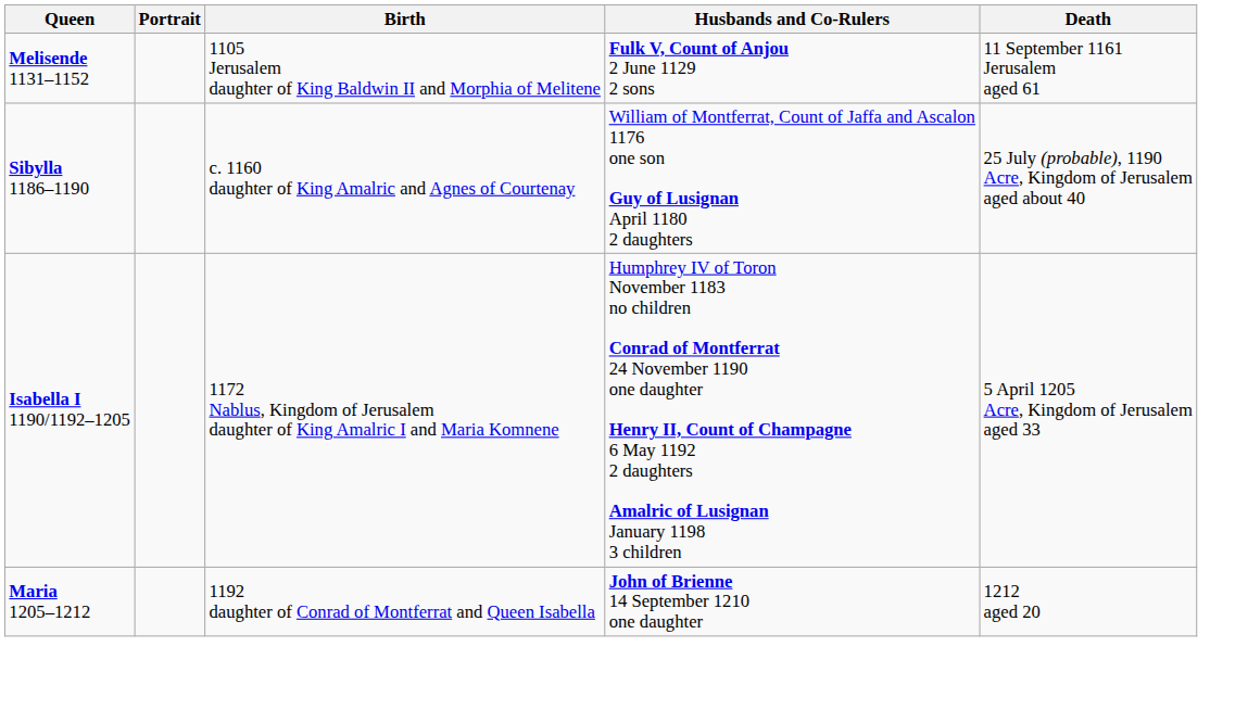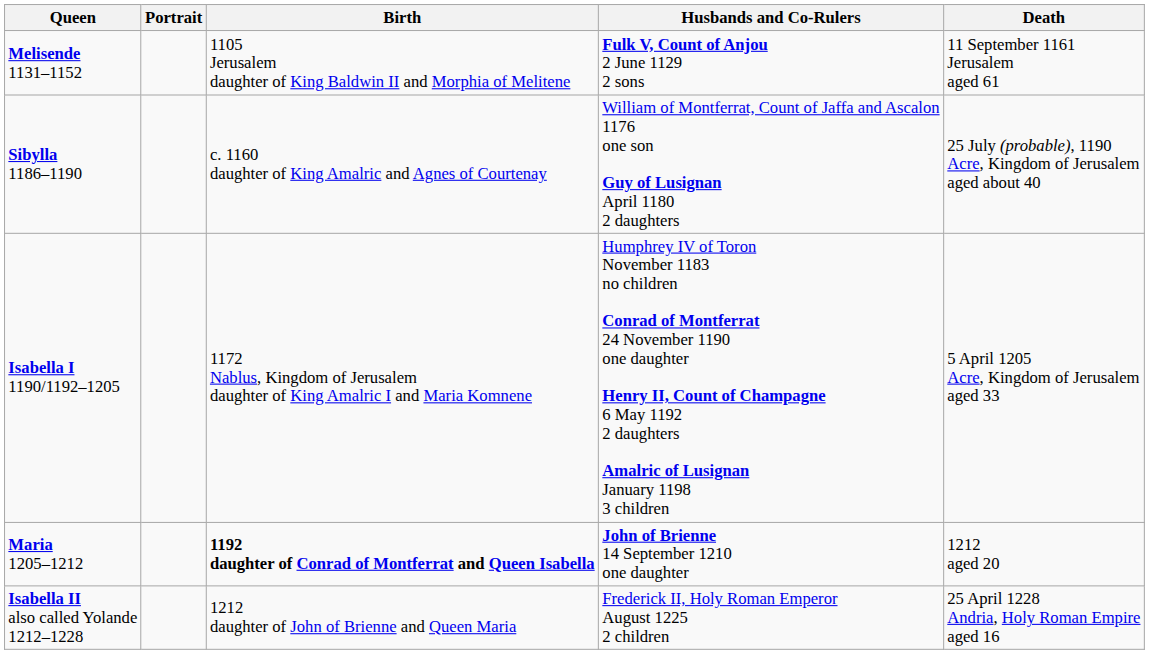Maria 1205–1212 | Birth: normal -> bold
+ row: Isabella II also called Yolande 1212–1228 | 1212 daughter of John of Brienne and Queen Maria | Frederick II, Holy Roman Emperor August 1225 2 children | 25 April 1228 Andria, Holy Roman Empire aged 16
